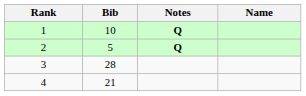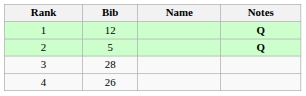columns swapped: Name <-> Notes
1 | Bib: 10 -> 12
4 | Bib: 21 -> 26
